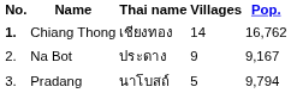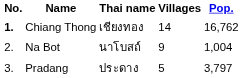Na Bot | Thai name: ประดาง -> นาโบสถ์
Na Bot | Pop.: 9,167 -> 1,004
Pradang | Thai name: นาโบสถ์ -> ประดาง
Pradang | Pop.: 9,794 -> 3,797
